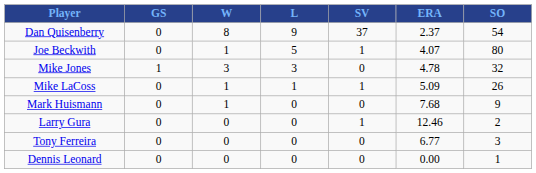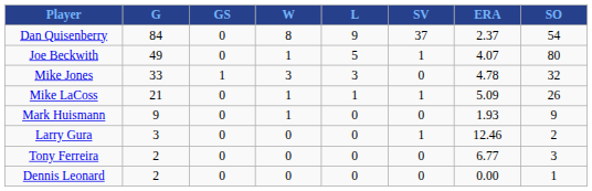+ column: G | 84 | 49 | 33 | 21 | 9 | 3 | 2 | 2
Mark Huismann | ERA: 7.68 -> 1.93
